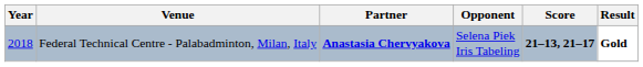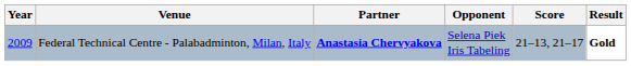Federal Technical Centre - Palabadminton, Milan, Italy | Year: 2018 -> 2009
Federal Technical Centre - Palabadminton, Milan, Italy | Score: bold -> normal
